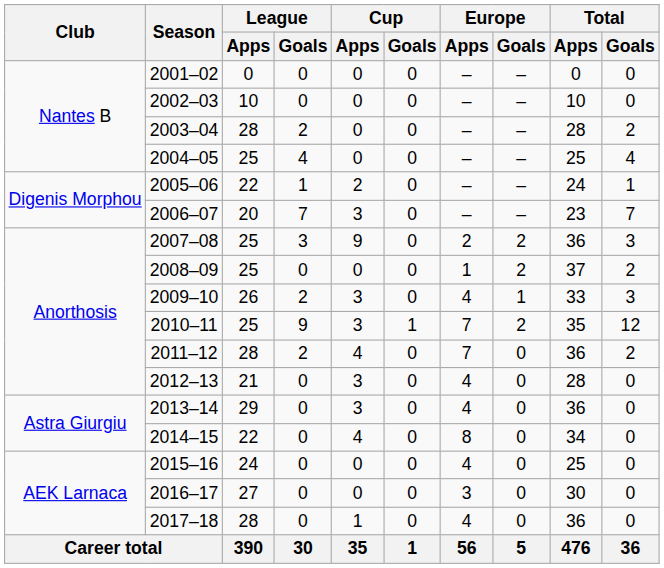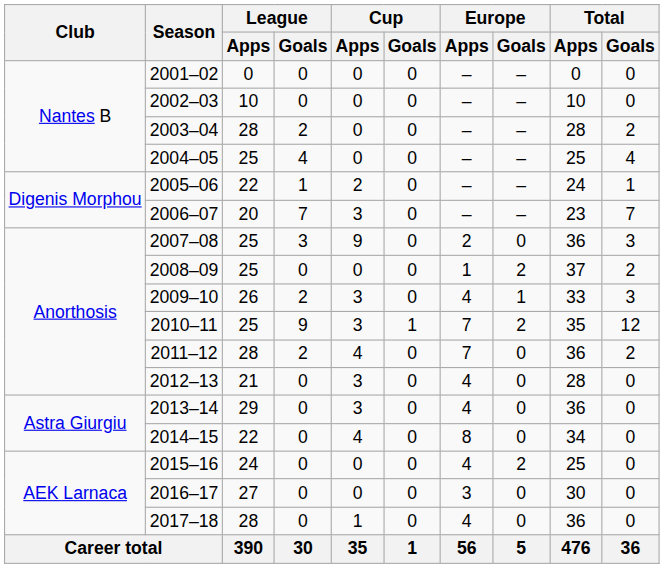2007–08 | Europe / Goals: 2 -> 0
2015–16 | Europe / Goals: 0 -> 2
